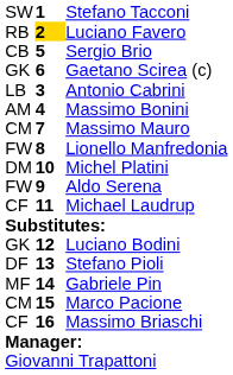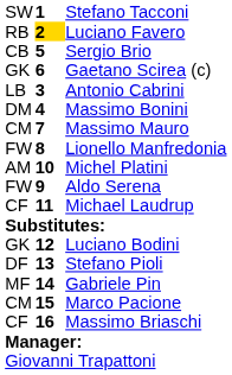Massimo Bonini | column 1: AM -> DM
Michel Platini | column 1: DM -> AM
